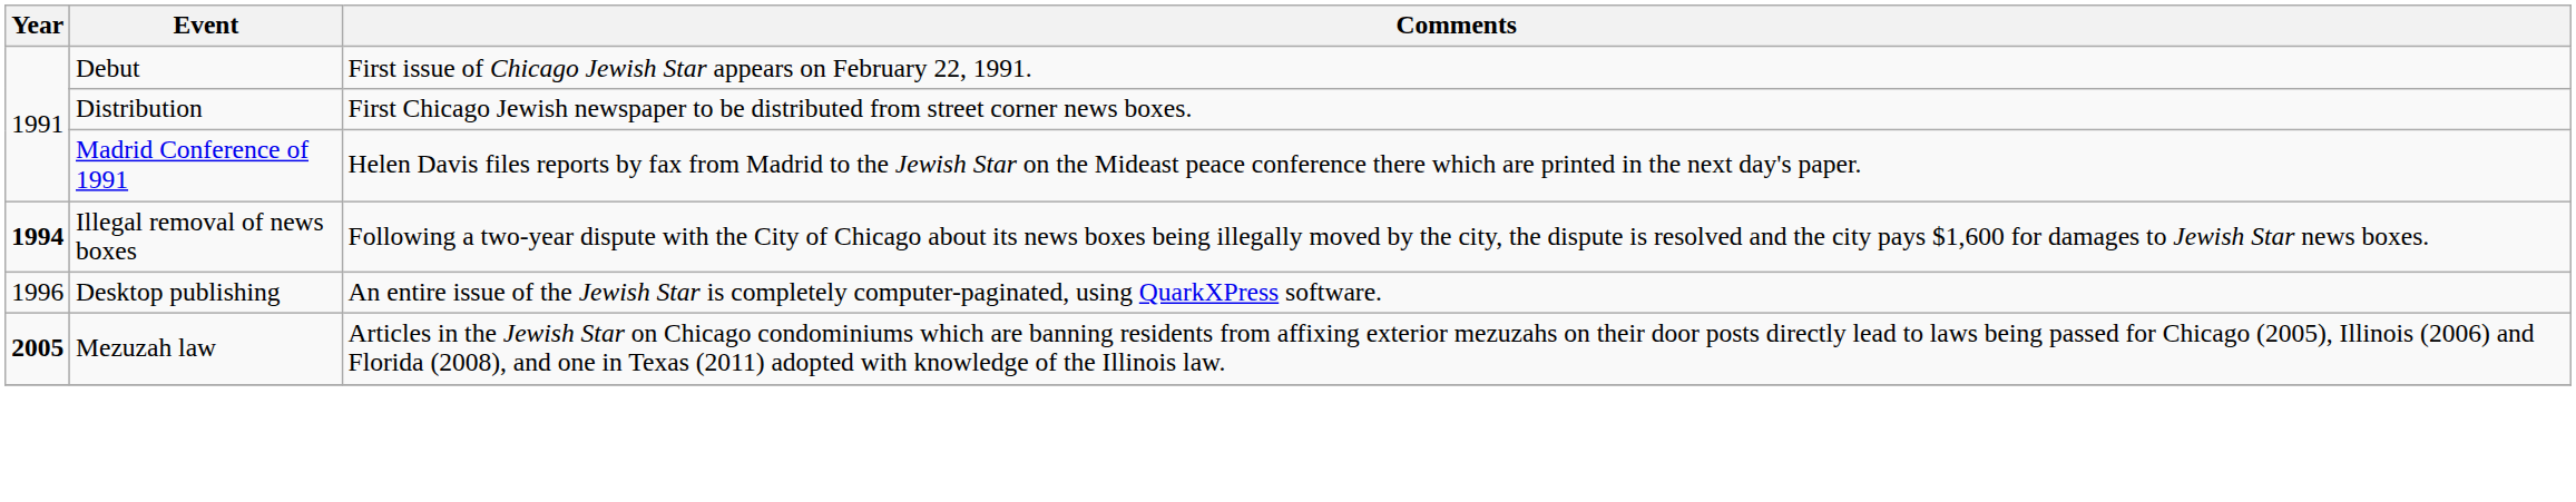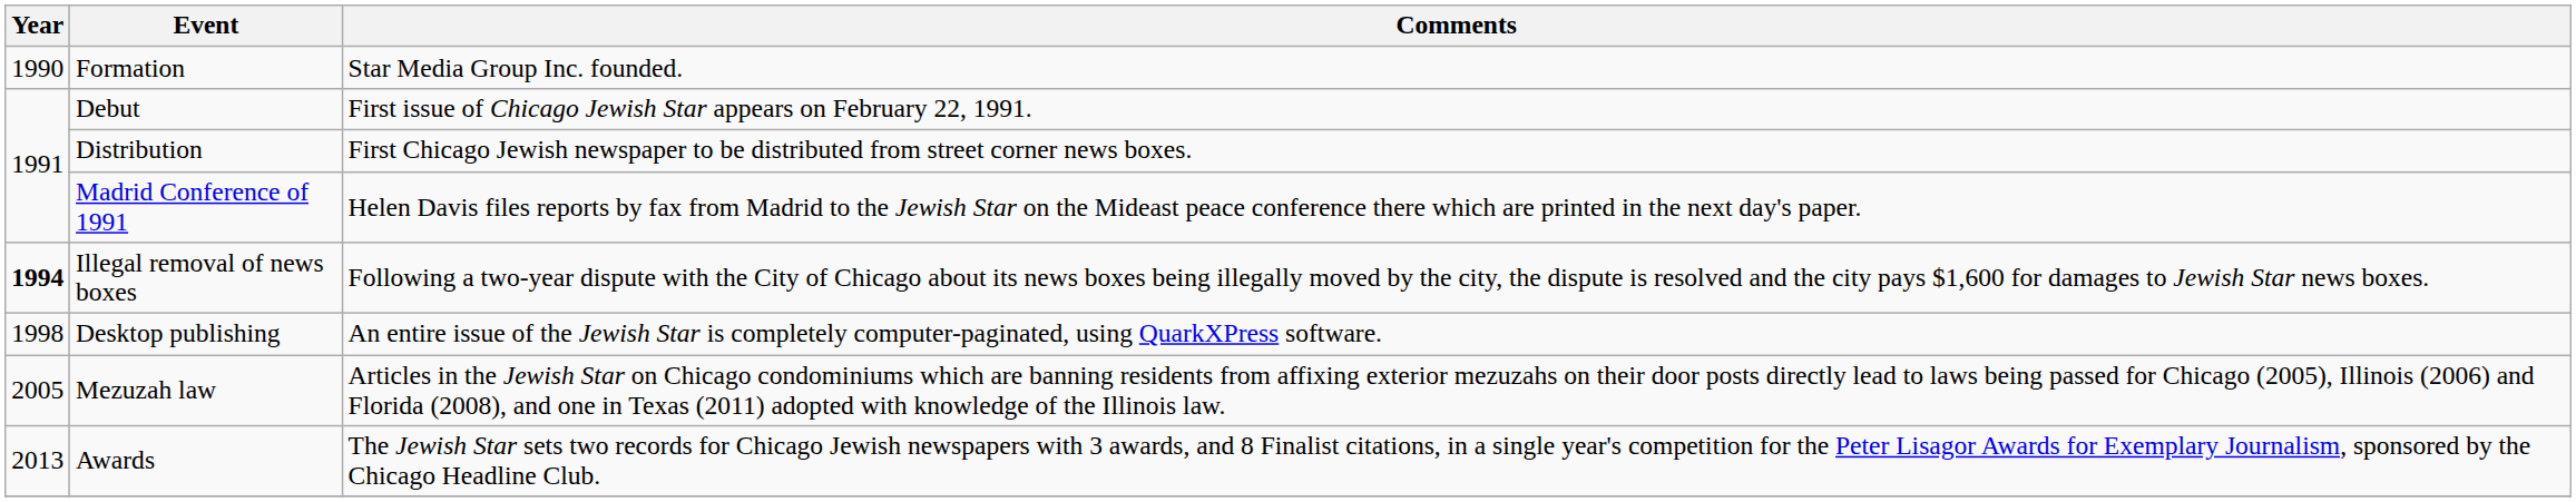+ row: 1990 | Formation | Star Media Group Inc. founded.
Desktop publishing | Year: 1996 -> 1998
Mezuzah law | Year: bold -> normal
+ row: 2013 | Awards | The Jewish Star sets two records for Chicago Jewish newspapers with 3 awards, and 8 Finalist citations, in a single year's competition for the Peter Lisagor Awards for Exemplary Journalism, sponsored by the Chicago Headline Club.
